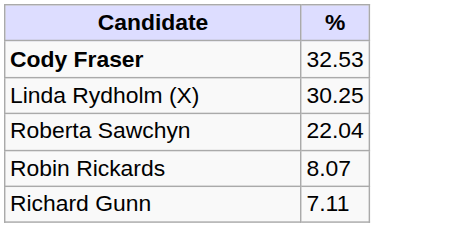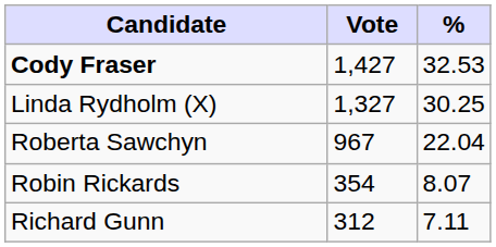+ column: Vote | 1,427 | 1,327 | 967 | 354 | 312
